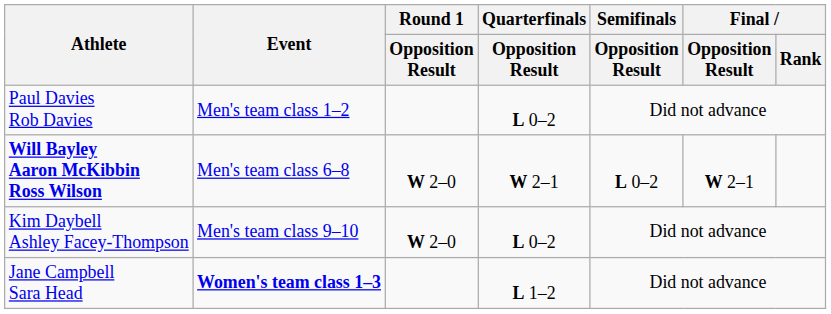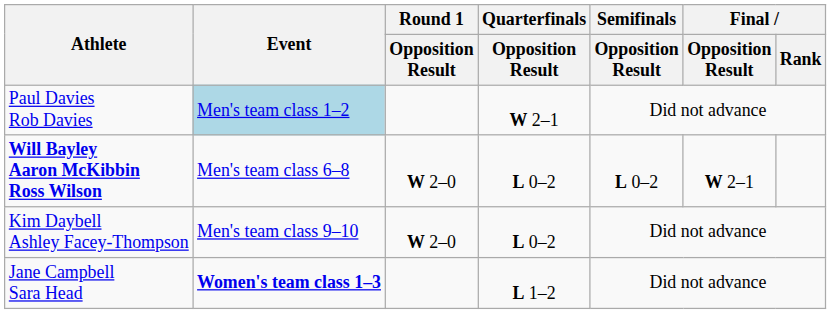Paul Davies Rob Davies | Event: no background -> lightblue background
Paul Davies Rob Davies | Quarterfinals / Opposition Result: L 0–2 -> W 2–1
Will Bayley Aaron McKibbin Ross Wilson | Quarterfinals / Opposition Result: W 2–1 -> L 0–2
